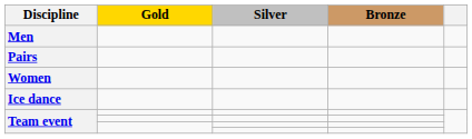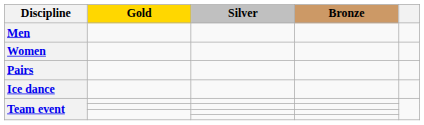rows swapped: Women <-> Pairs
